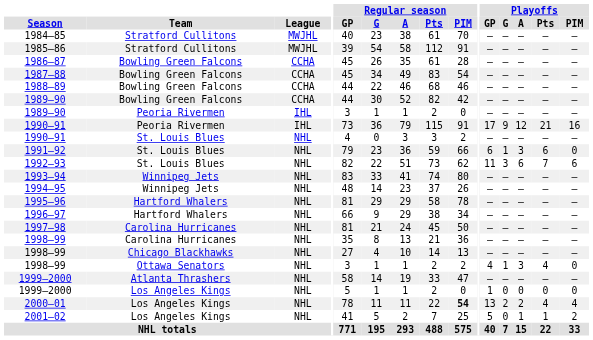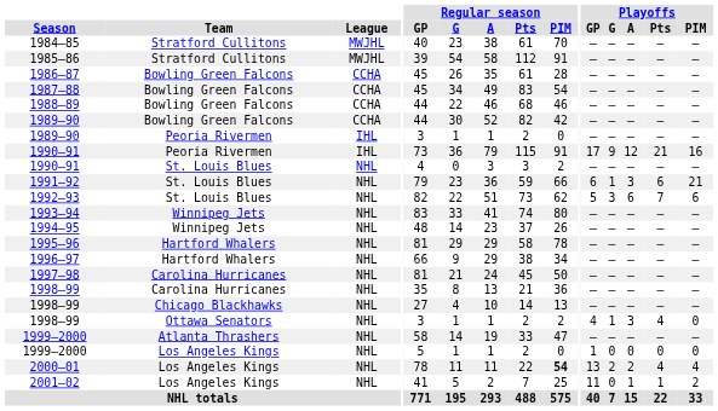1991–92 | Playoffs / PIM: 0 -> 21
1992–93 | Playoffs / GP: 11 -> 5
2001–02 | Playoffs / GP: 5 -> 11
